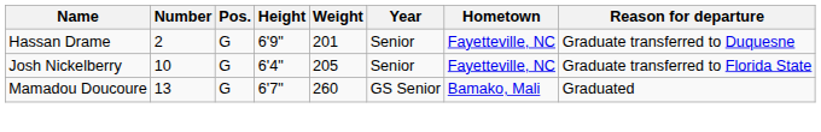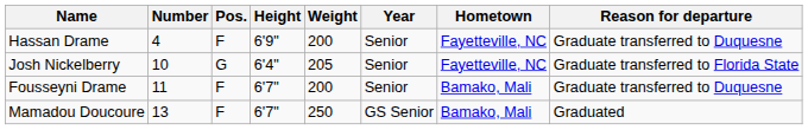Hassan Drame | Number: 2 -> 4
Hassan Drame | Pos.: G -> F
Hassan Drame | Weight: 201 -> 200
+ row: Fousseyni Drame | 11 | F | 6'7" | 200 | Senior | Bamako, Mali | Graduate transferred to Duquesne
Mamadou Doucoure | Pos.: G -> F
Mamadou Doucoure | Weight: 260 -> 250
